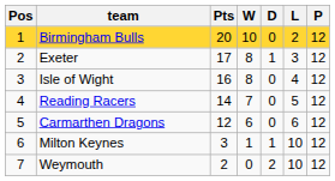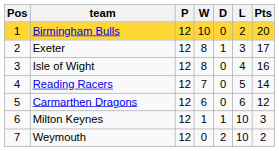columns swapped: P <-> Pts
